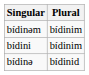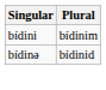- row: bídinəm | bídinim
